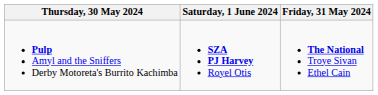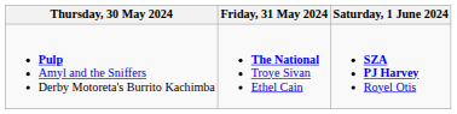columns swapped: Friday, 31 May 2024 <-> Saturday, 1 June 2024
